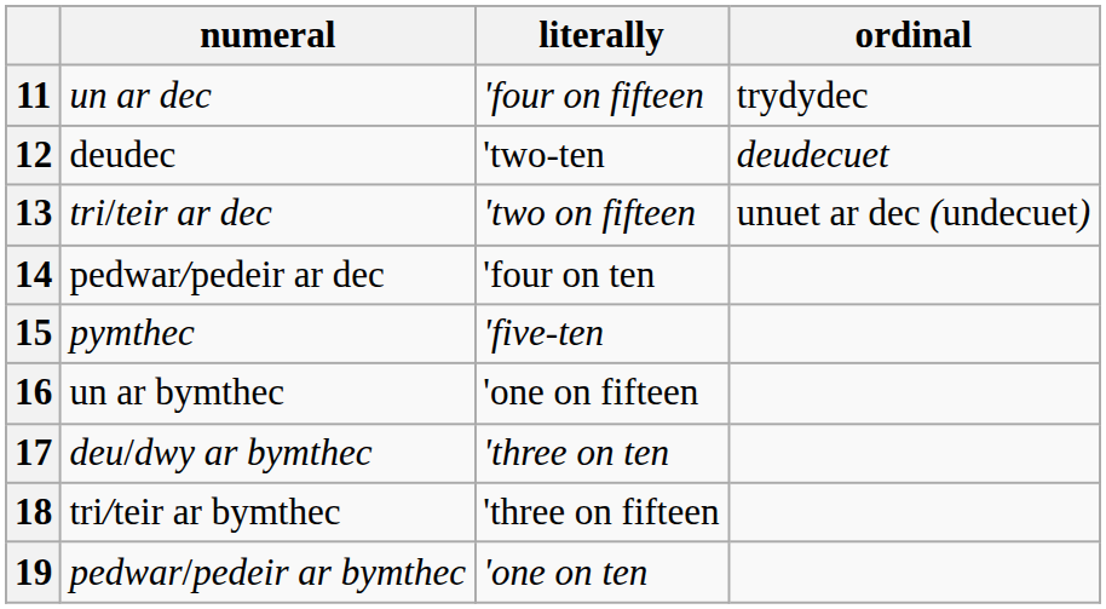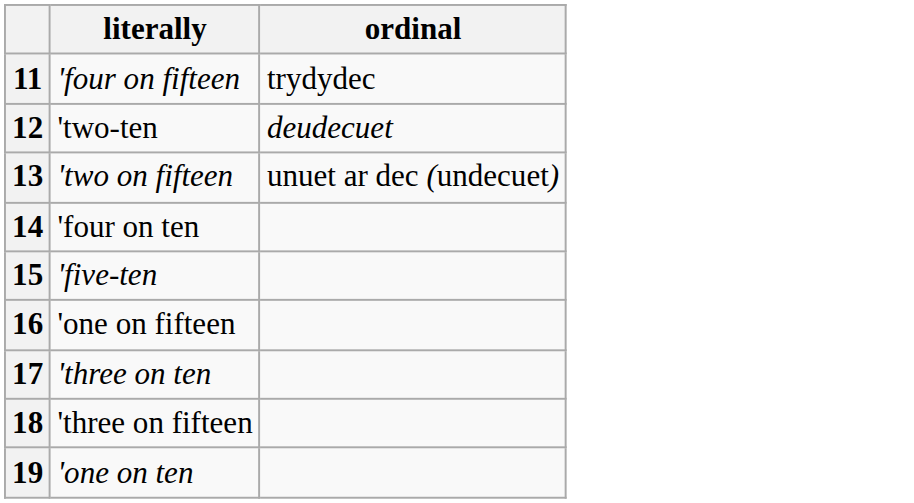- column: numeral | un ar dec | deudec | tri/teir ar dec | pedwar/pedeir ar dec | pymthec | un ar bymthec | deu/dwy ar bymthec | tri/teir ar bymthec | pedwar/pedeir ar bymthec
